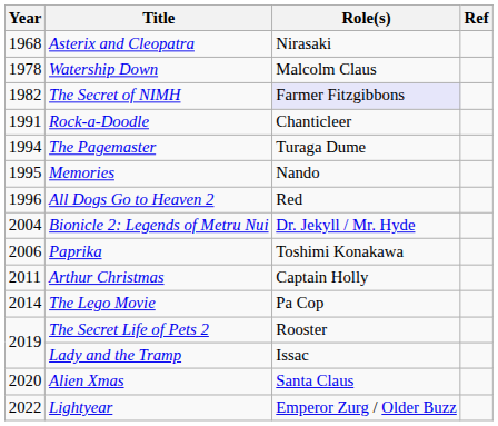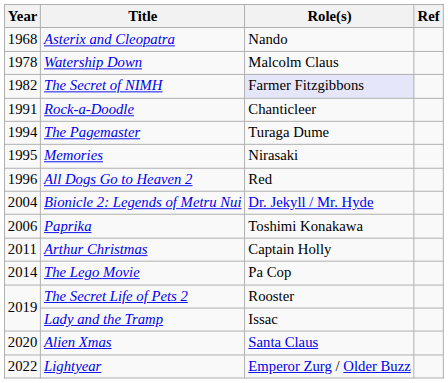Asterix and Cleopatra | Role(s): Nirasaki -> Nando
Memories | Role(s): Nando -> Nirasaki
